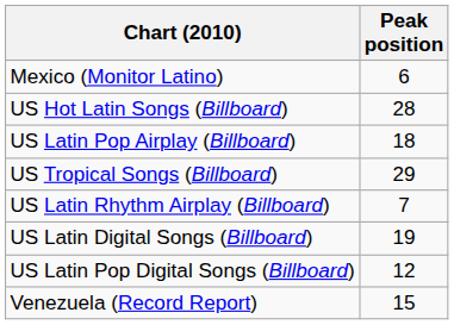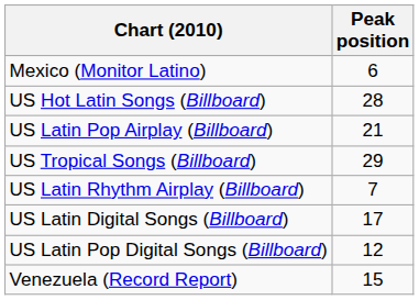US Latin Pop Airplay (Billboard) | Peak position: 18 -> 21
US Latin Digital Songs (Billboard) | Peak position: 19 -> 17
